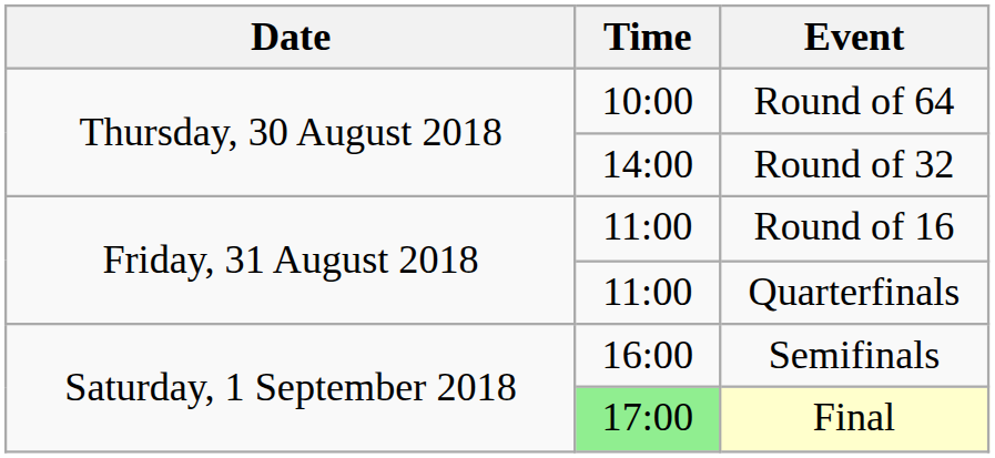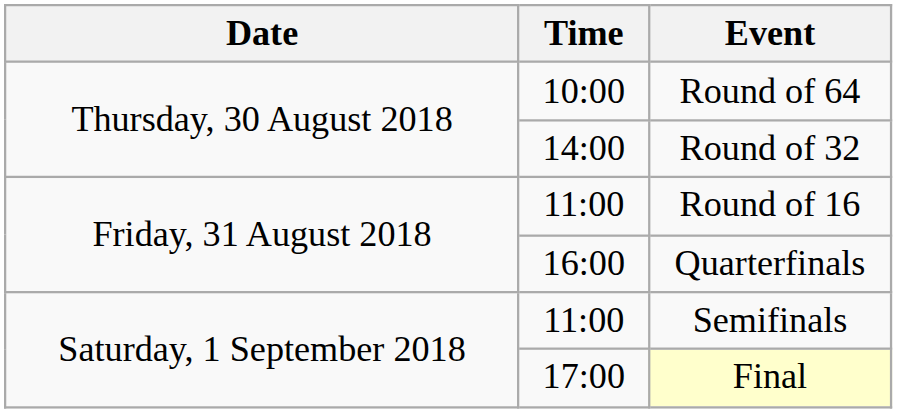Quarterfinals | Time: 11:00 -> 16:00
Semifinals | Time: 16:00 -> 11:00
Final | Time: lightgreen background -> no background
